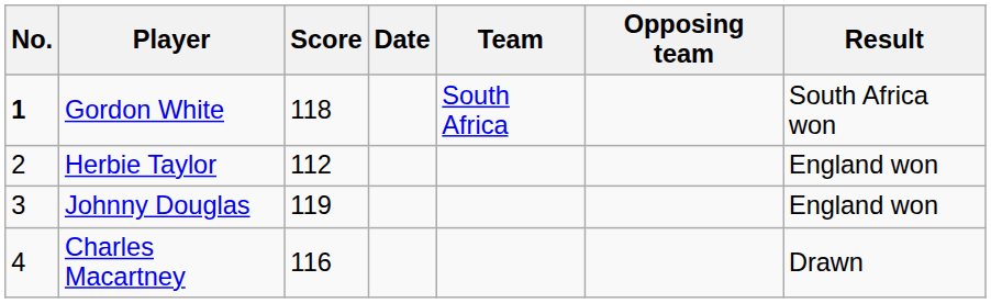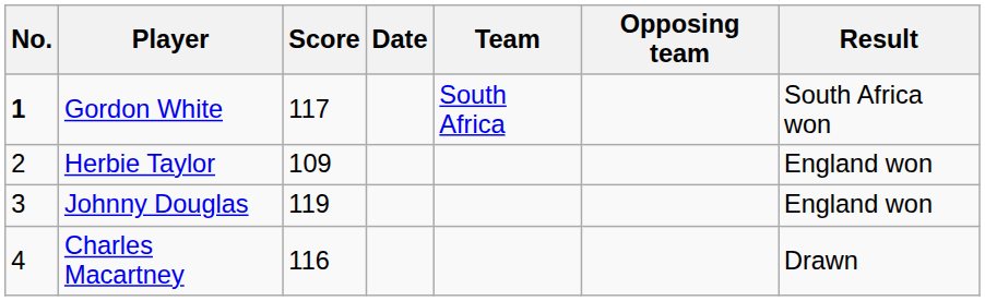Gordon White | Score: 118 -> 117
Herbie Taylor | Score: 112 -> 109
